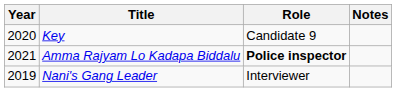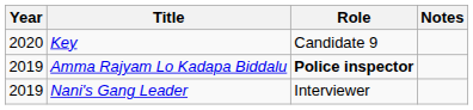Amma Rajyam Lo Kadapa Biddalu | Year: 2021 -> 2019
